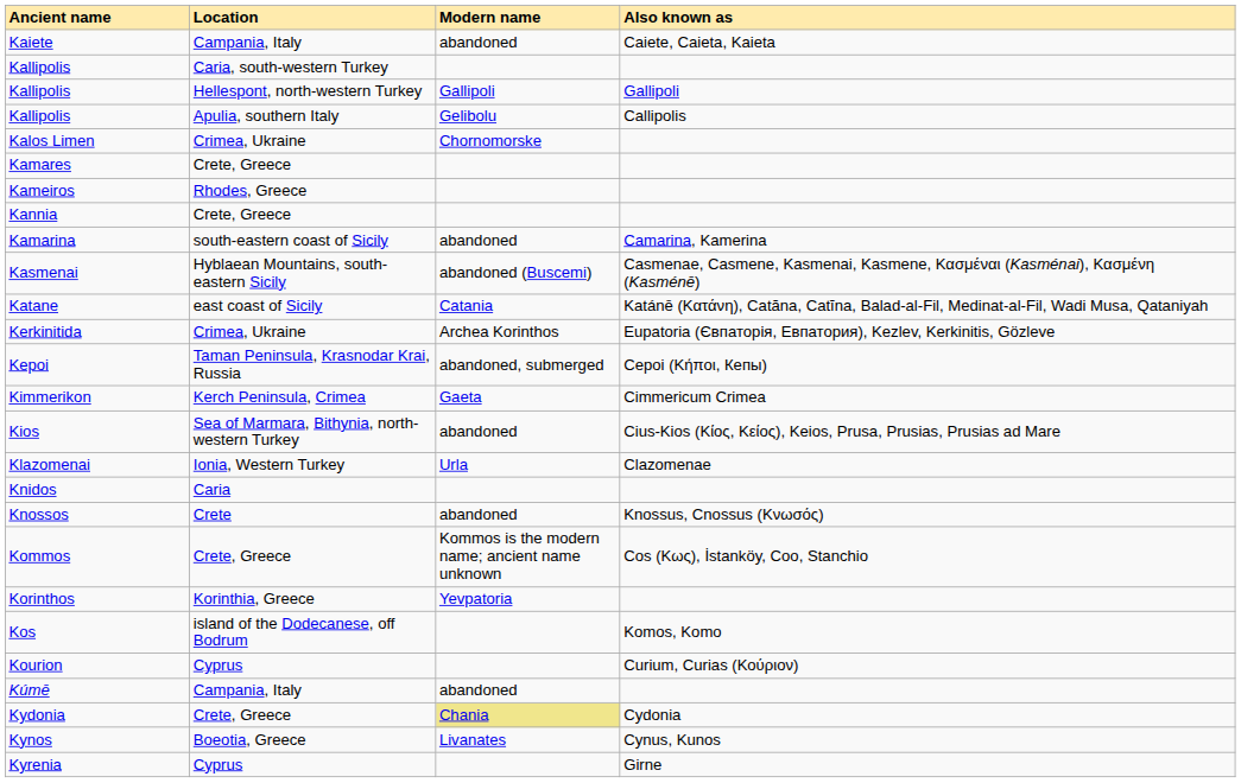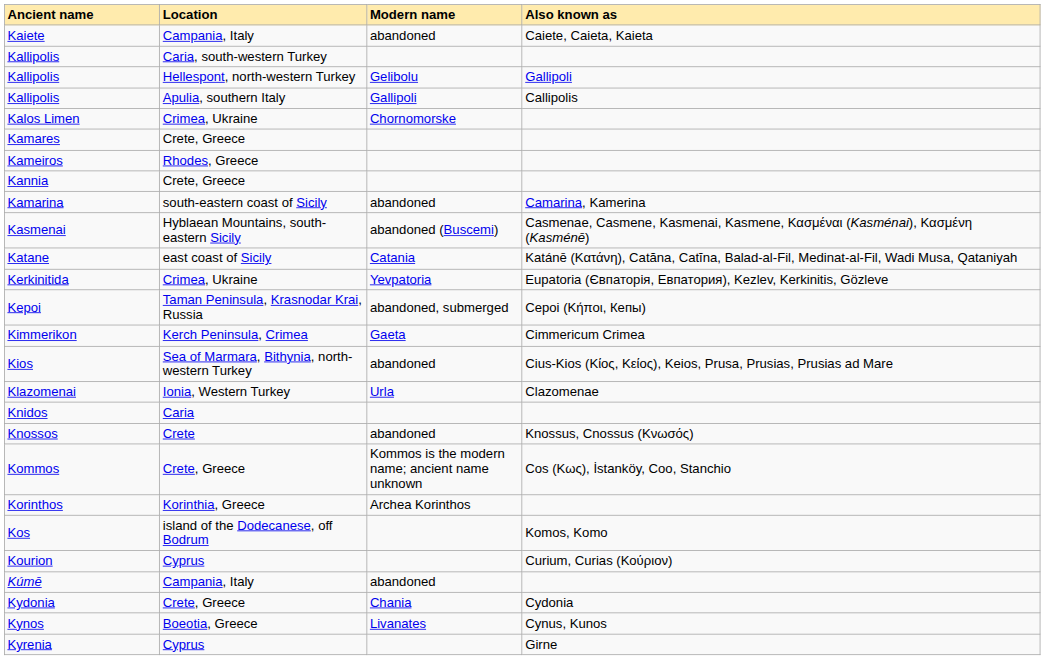Kallipolis / Hellespont, north-western Turkey | Modern name: Gallipoli -> Gelibolu
Kallipolis / Apulia, southern Italy | Modern name: Gelibolu -> Gallipoli
Kerkinitida | Modern name: Archea Korinthos -> Yevpatoria
Korinthos | Modern name: Yevpatoria -> Archea Korinthos
Kydonia | Modern name: khaki background -> no background
